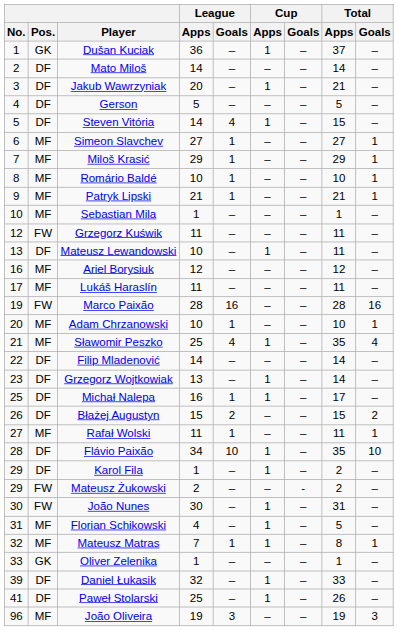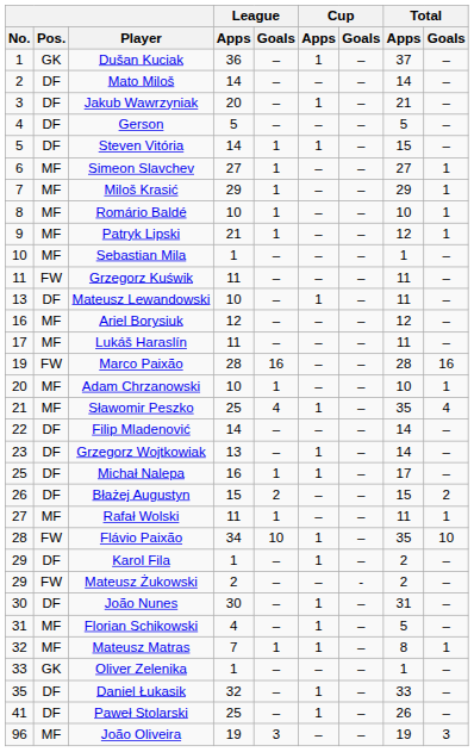Steven Vitória | League / Goals: 4 -> 1
Patryk Lipski | Total / Apps: 21 -> 12
Grzegorz Kuświk | No.: 12 -> 11
Flávio Paixão | Pos.: DF -> FW
João Nunes | Pos.: FW -> DF
Daniel Łukasik | No.: 39 -> 35
